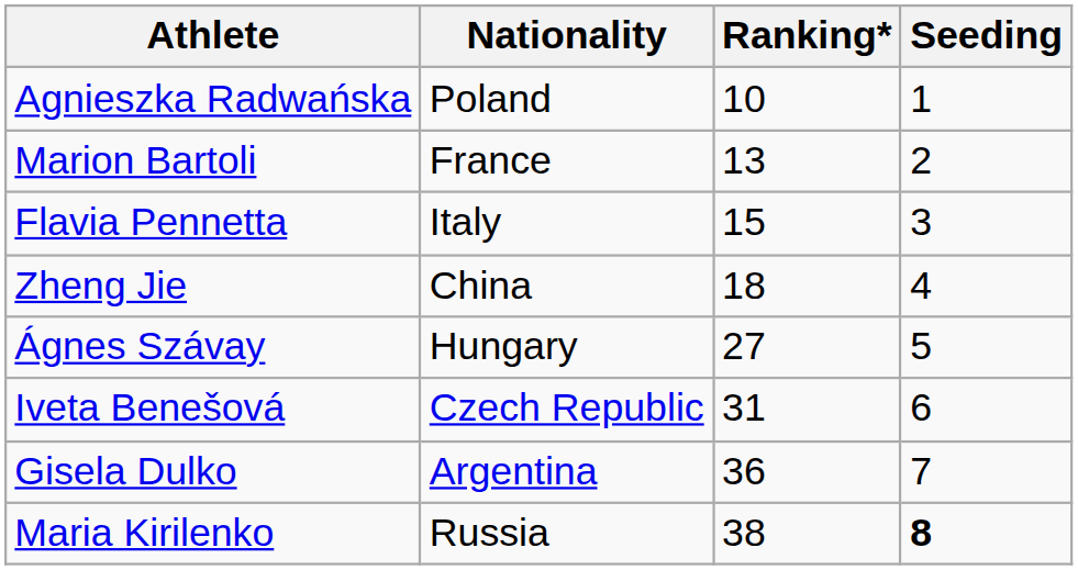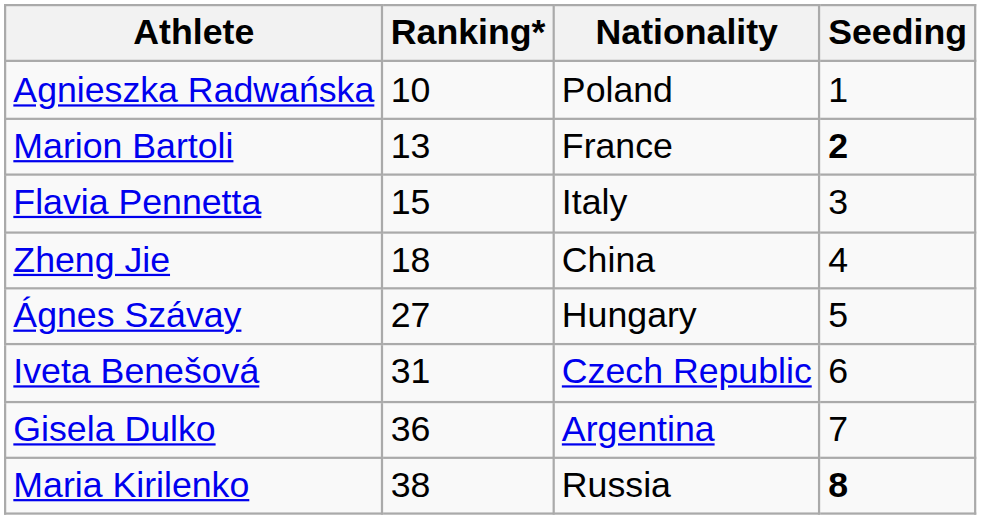columns swapped: Nationality <-> Ranking*
Marion Bartoli | Seeding: normal -> bold
